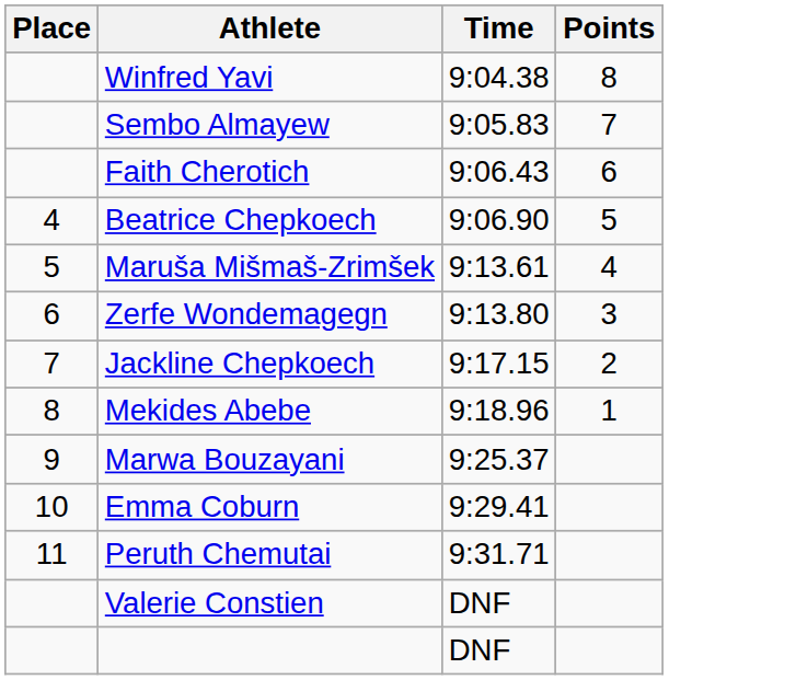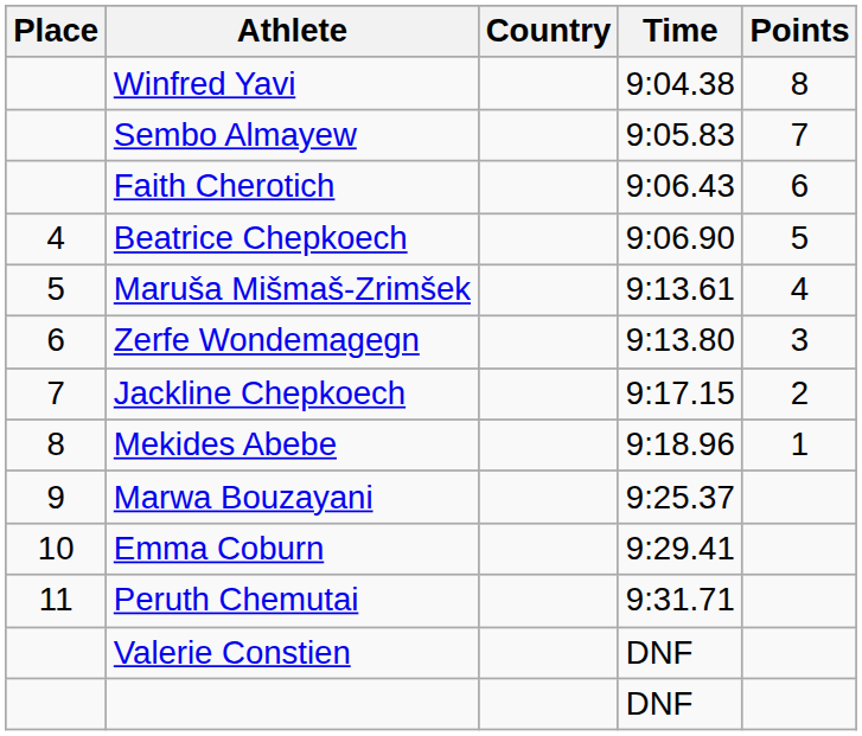+ column: Country
